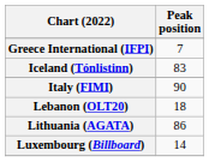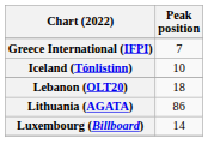Iceland (Tónlistinn) | Peak position: 83 -> 10
- row: Italy (FIMI) | 90
